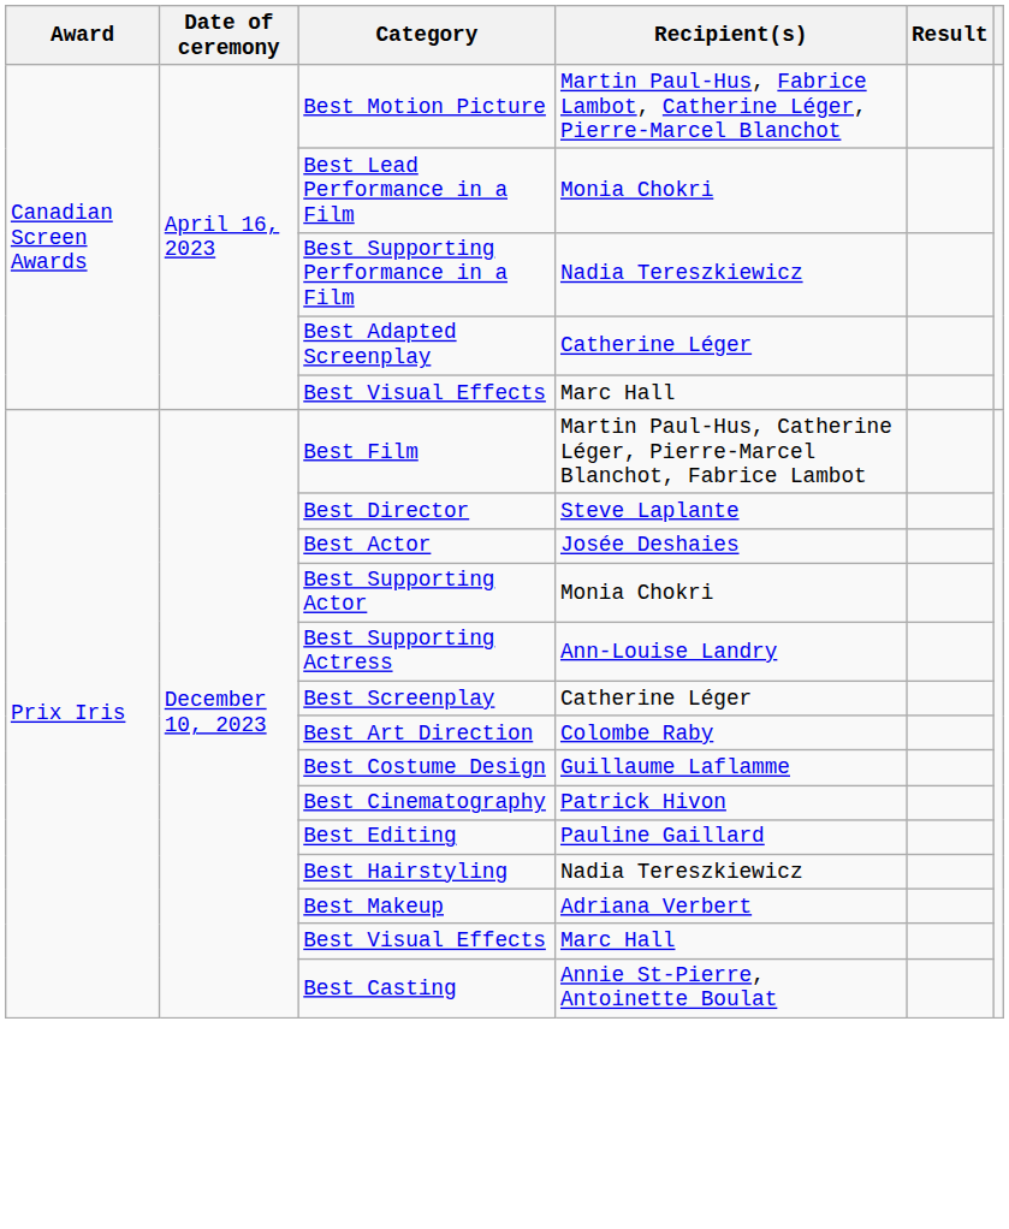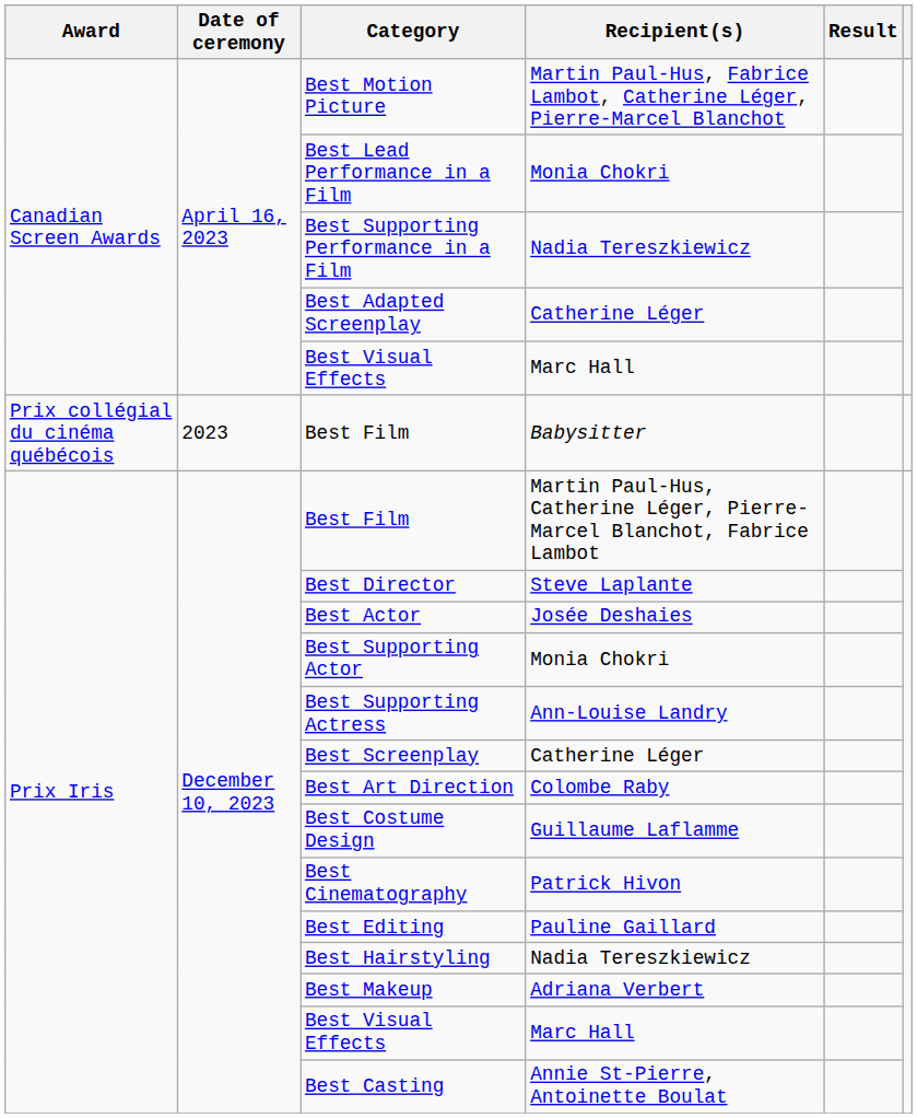+ row: Prix collégial du cinéma québécois | 2023 | Best Film | Babysitter
